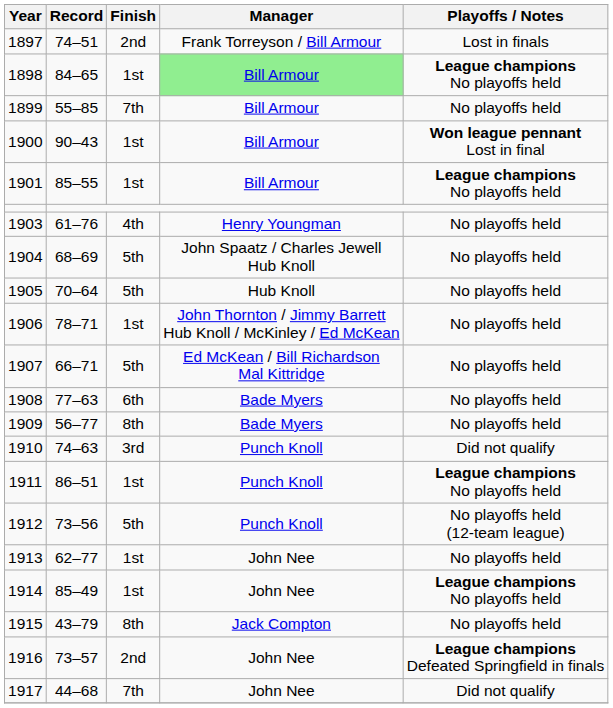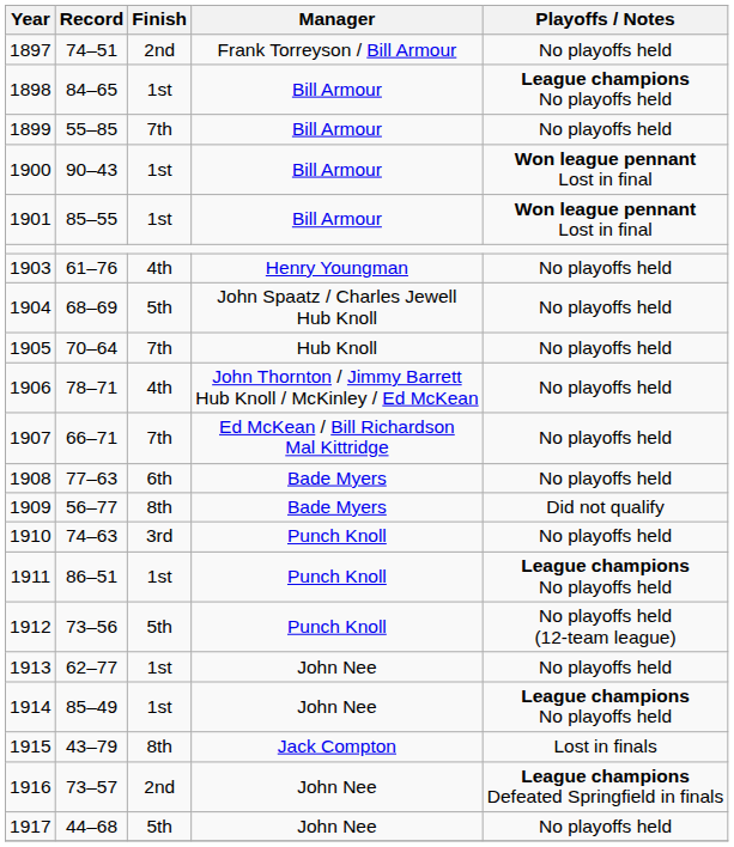1897 | Playoffs / Notes: Lost in finals -> No playoffs held
1898 | Manager: lightgreen background -> no background
1901 | Playoffs / Notes: League champions No playoffs held -> Won league pennant Lost in final
1905 | Finish: 5th -> 7th
1906 | Finish: 1st -> 4th
1907 | Finish: 5th -> 7th
1909 | Playoffs / Notes: No playoffs held -> Did not qualify
1910 | Playoffs / Notes: Did not qualify -> No playoffs held
1915 | Playoffs / Notes: No playoffs held -> Lost in finals
1917 | Finish: 7th -> 5th
1917 | Playoffs / Notes: Did not qualify -> No playoffs held
